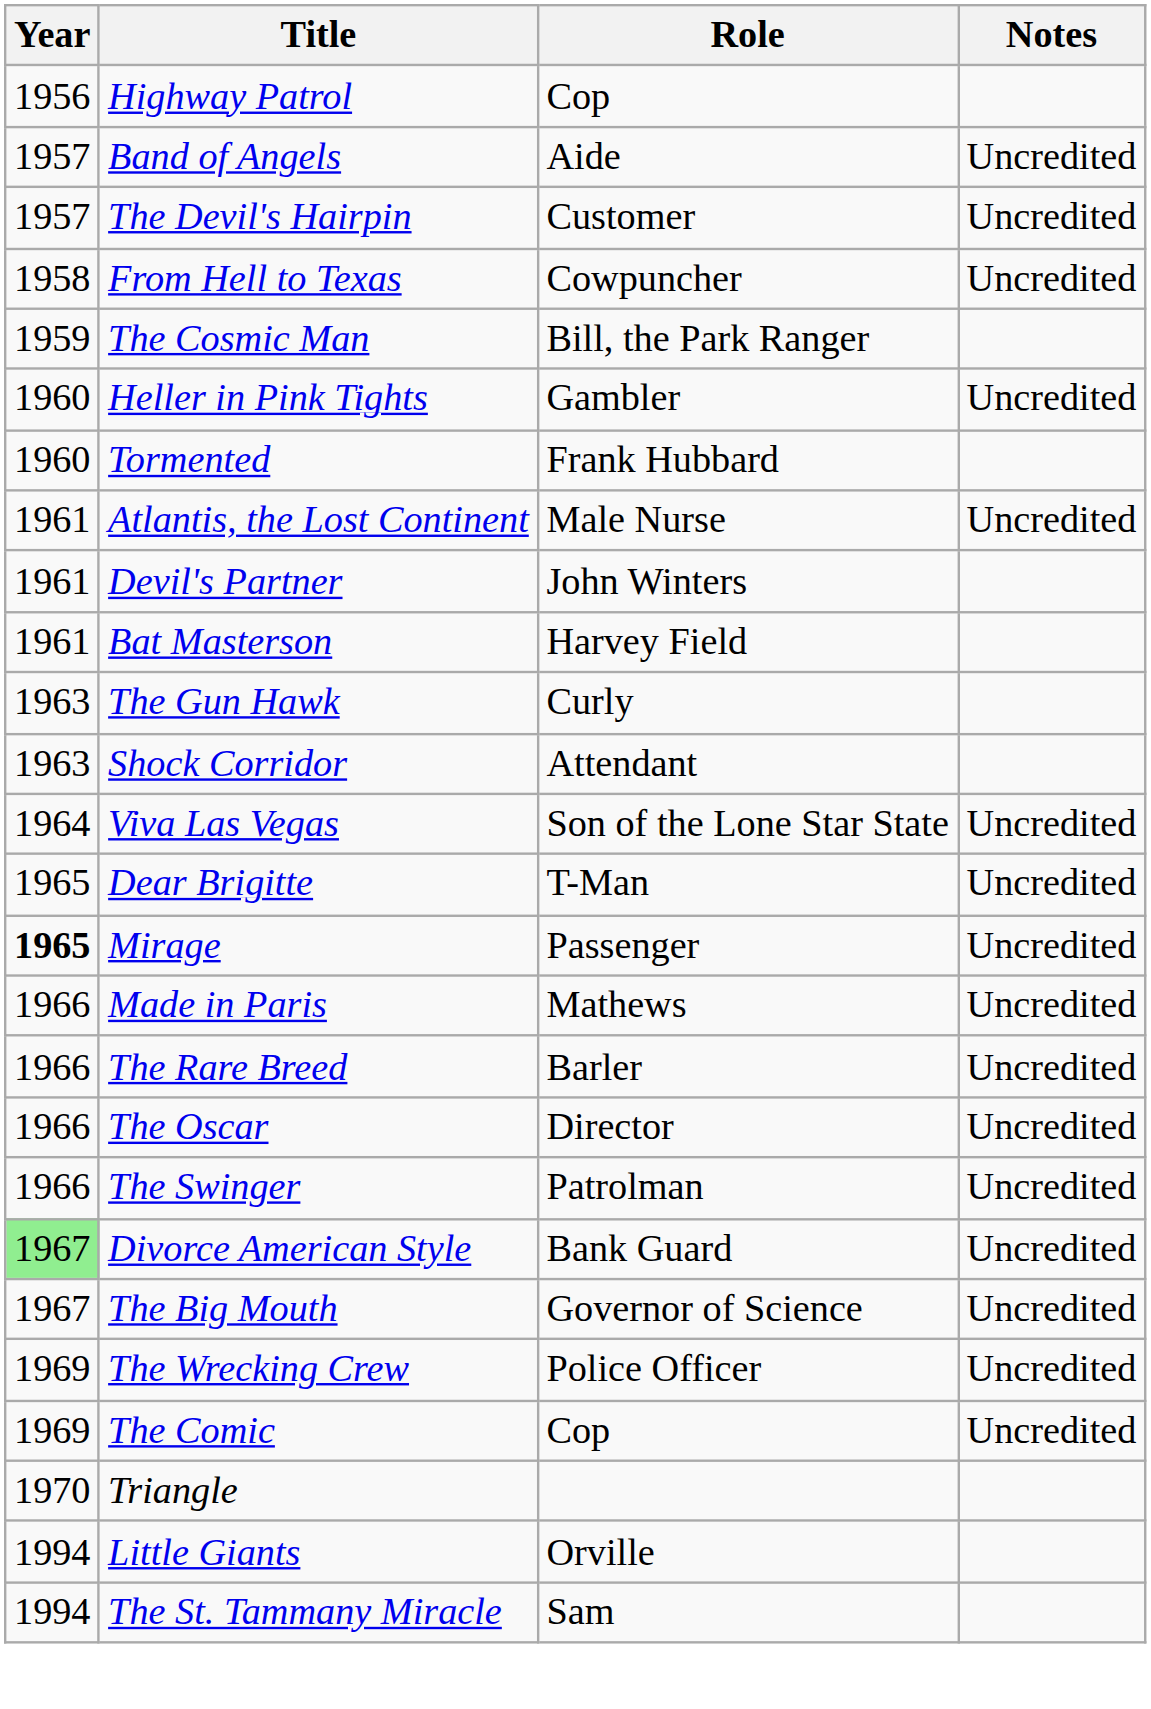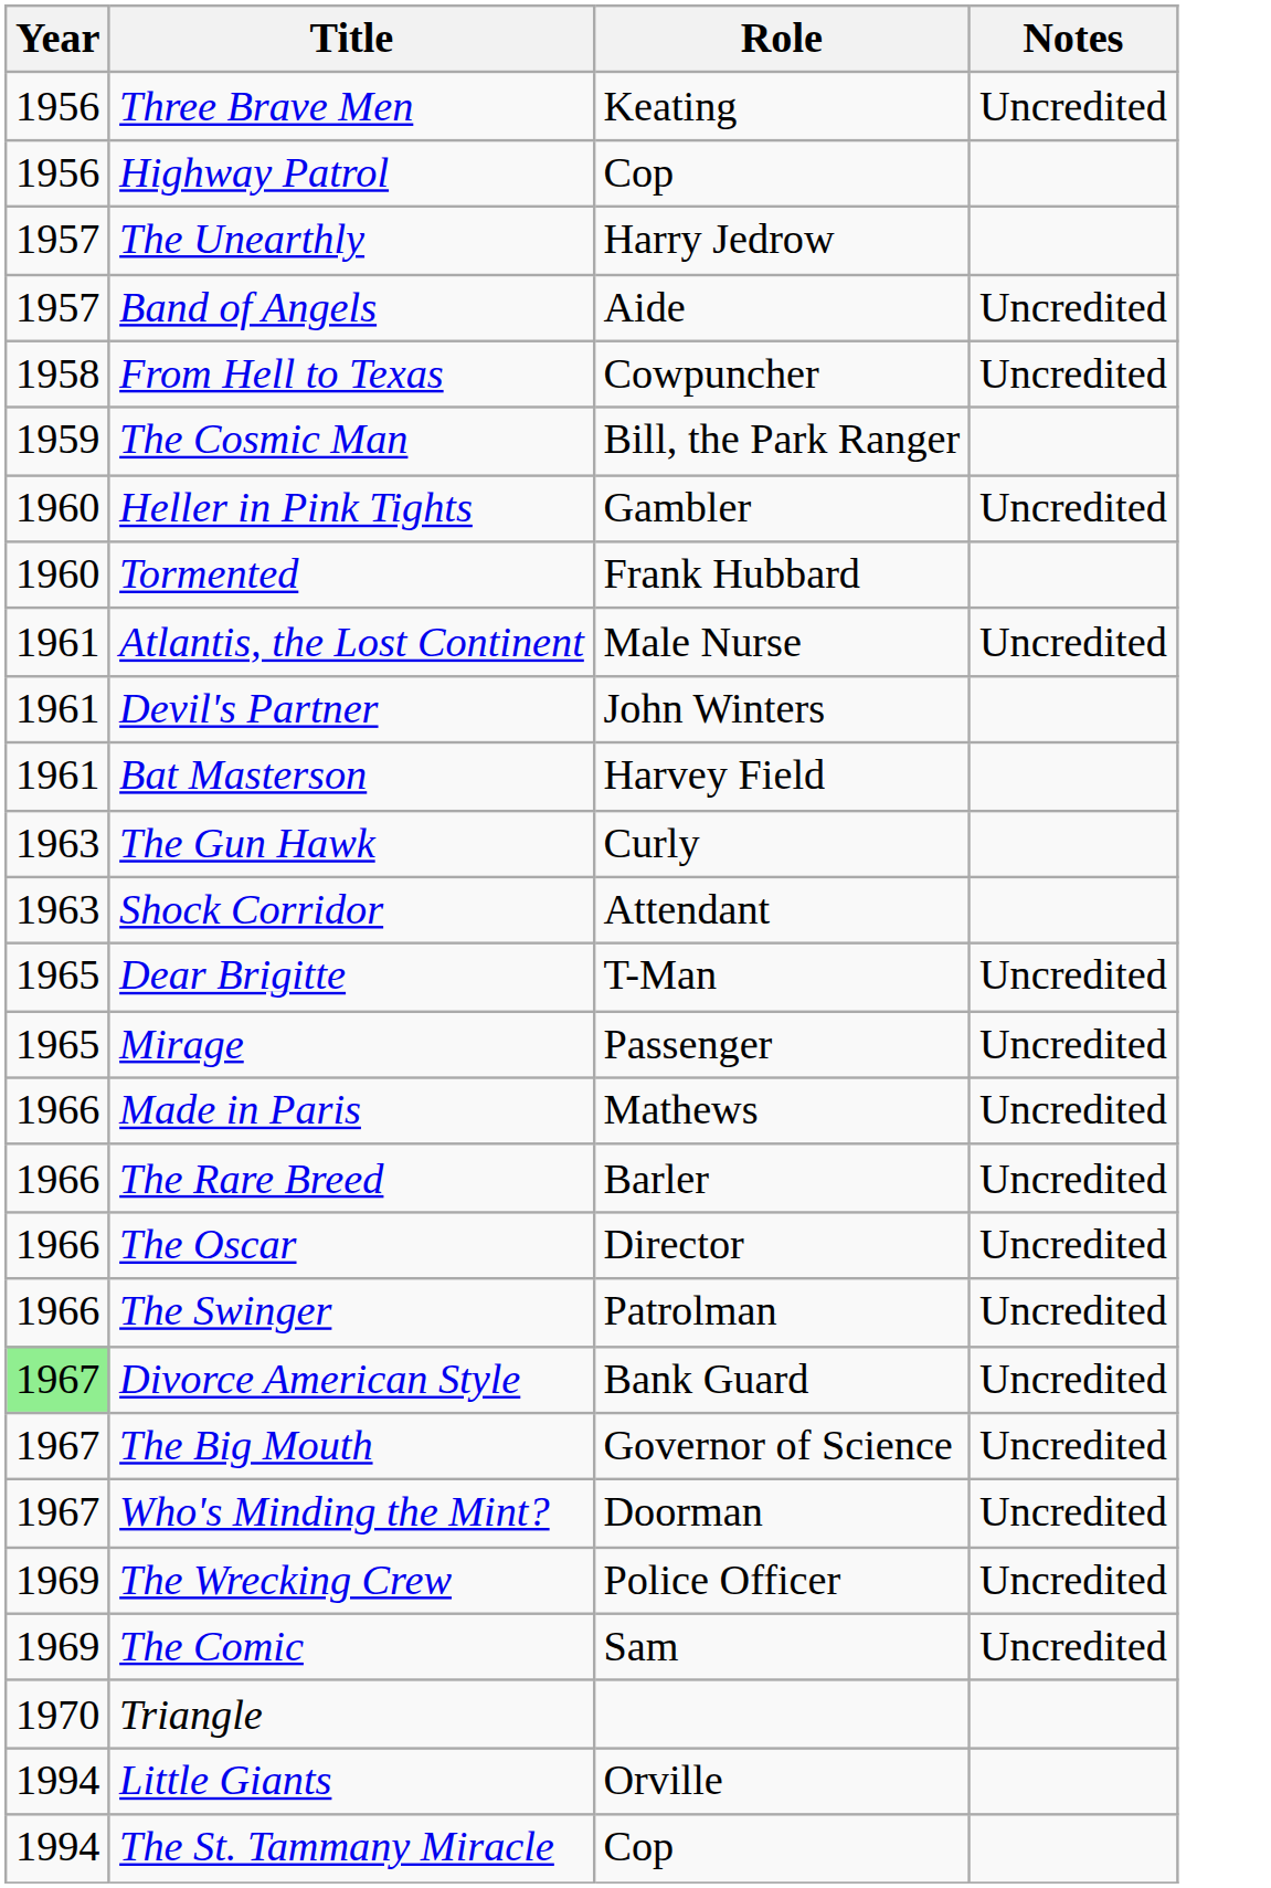+ row: 1956 | Three Brave Men | Keating | Uncredited
+ row: 1957 | The Unearthly | Harry Jedrow
- row: 1957 | The Devil's Hairpin | Customer | Uncredited
- row: 1964 | Viva Las Vegas | Son of the Lone Star State | Uncredited
Mirage | Year: bold -> normal
+ row: 1967 | Who's Minding the Mint? | Doorman | Uncredited
The Comic | Role: Cop -> Sam
The St. Tammany Miracle | Role: Sam -> Cop
